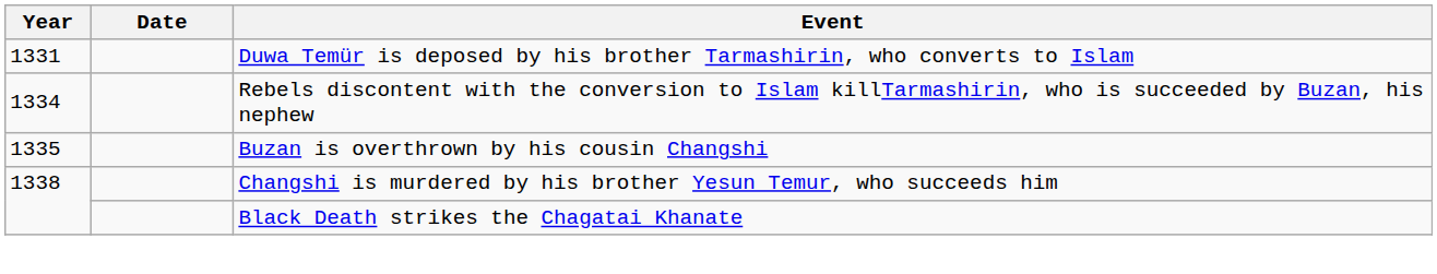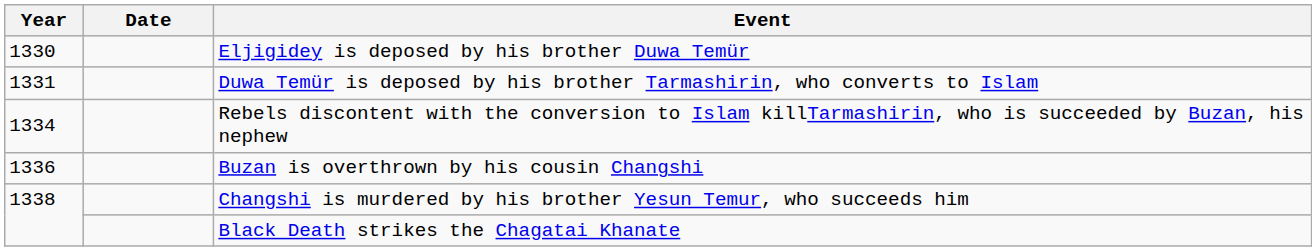+ row: 1330 | Eljigidey is deposed by his brother Duwa Temür
Buzan is overthrown by his cousin Changshi | Year: 1335 -> 1336
